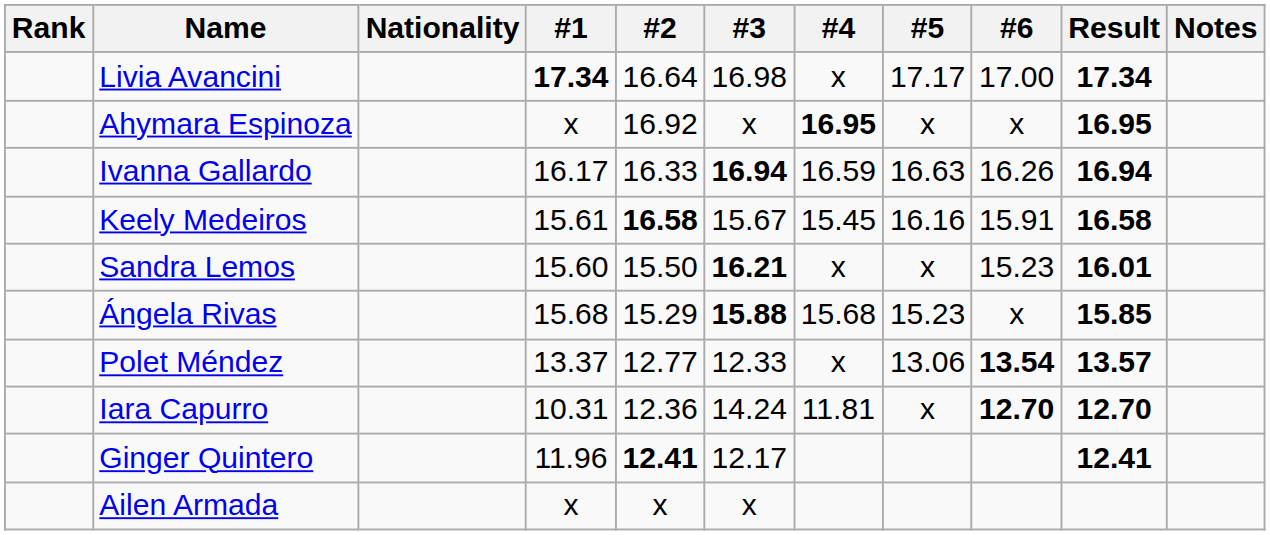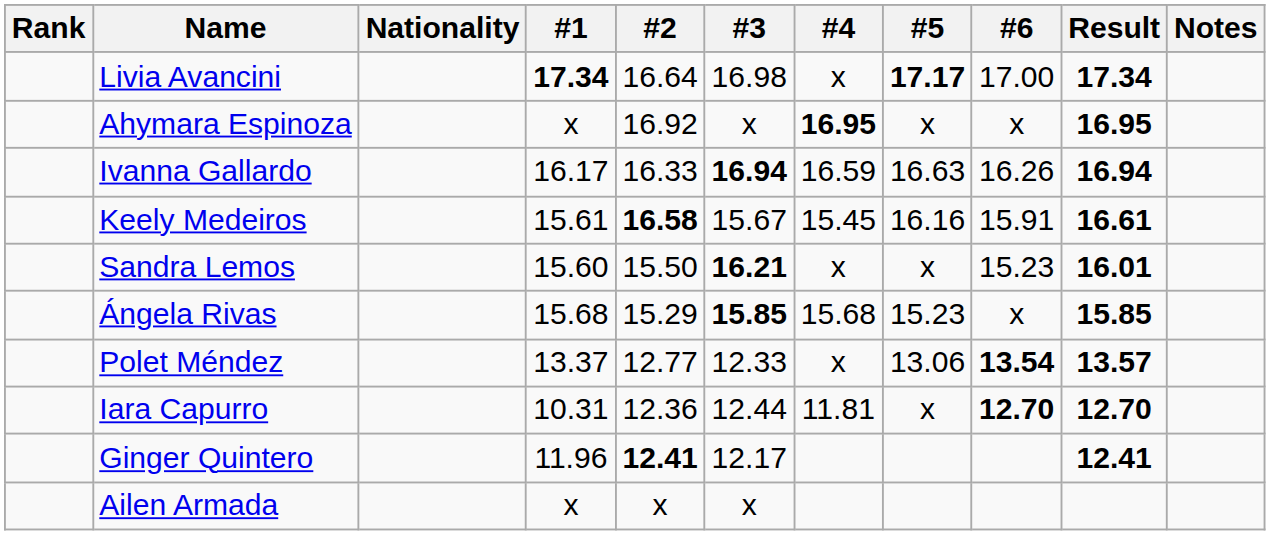Livia Avancini | #5: normal -> bold
Keely Medeiros | Result: 16.58 -> 16.61
Ángela Rivas | #3: 15.88 -> 15.85
Iara Capurro | #3: 14.24 -> 12.44
